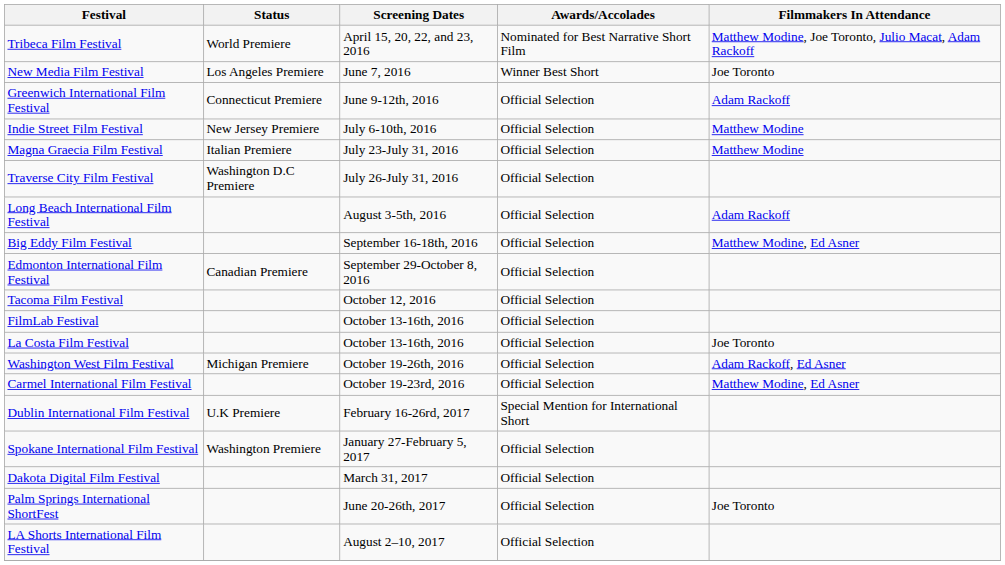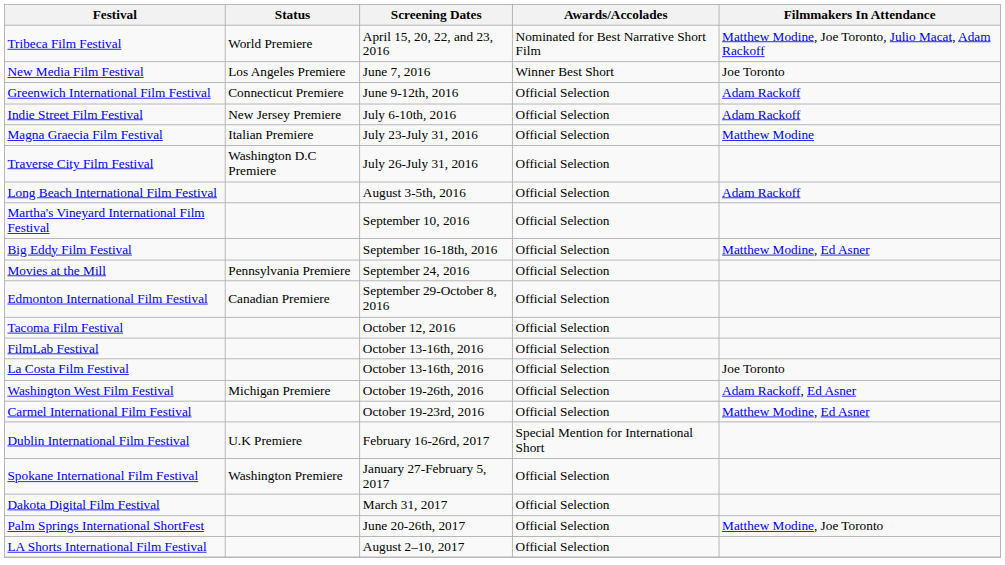Indie Street Film Festival | Filmmakers In Attendance: Matthew Modine -> Adam Rackoff
+ row: Martha's Vineyard International Film Festival | September 10, 2016 | Official Selection
+ row: Movies at the Mill | Pennsylvania Premiere | September 24, 2016 | Official Selection
Palm Springs International ShortFest | Filmmakers In Attendance: Joe Toronto -> Matthew Modine, Joe Toronto
